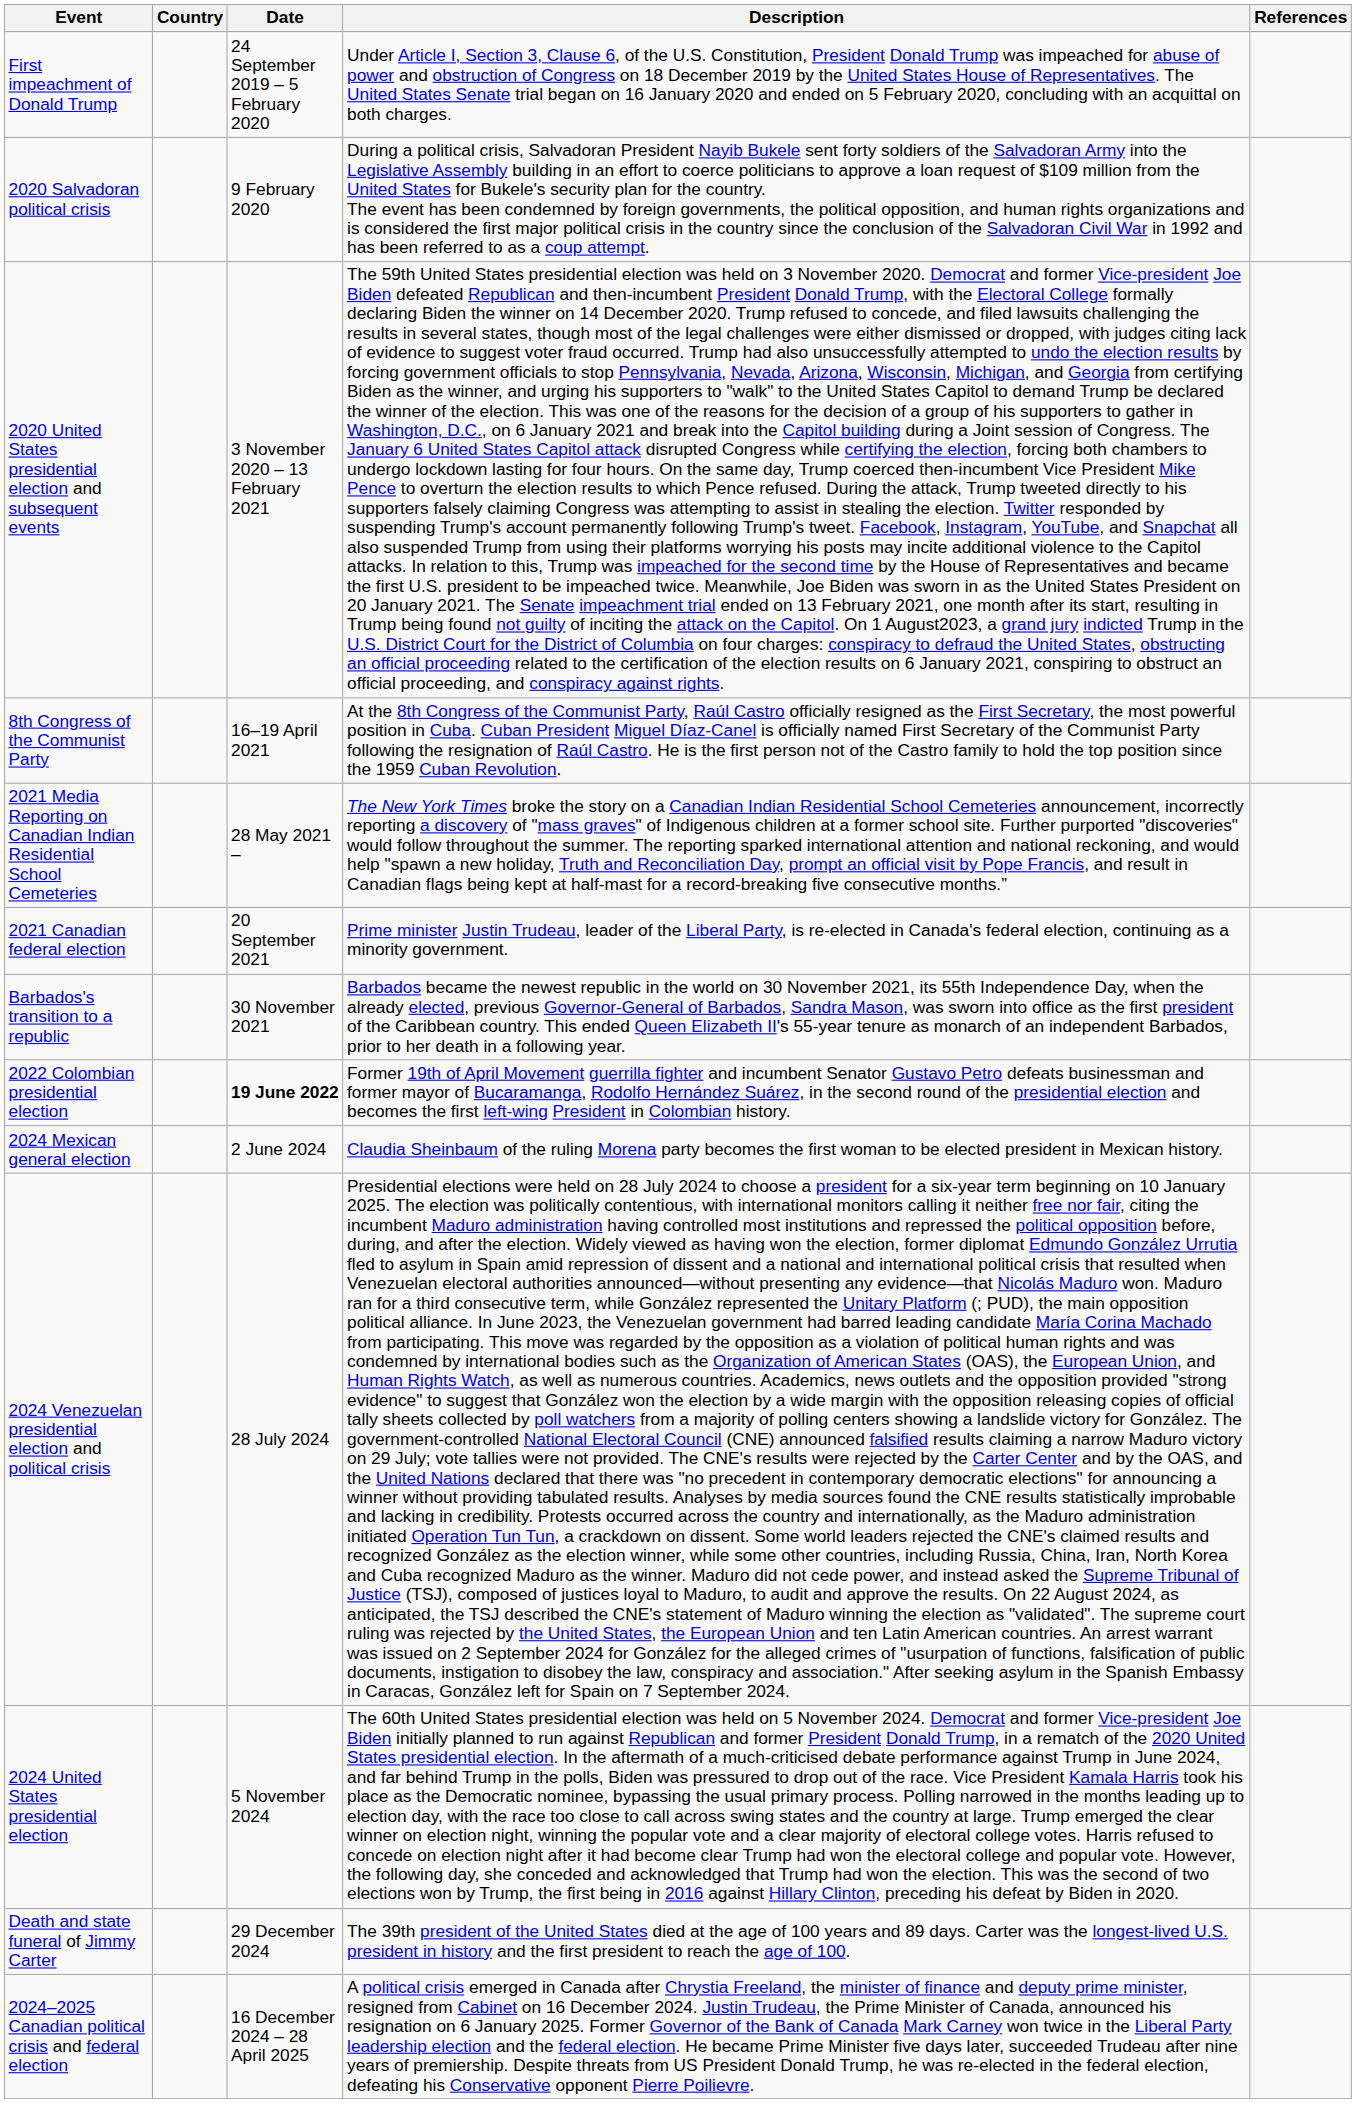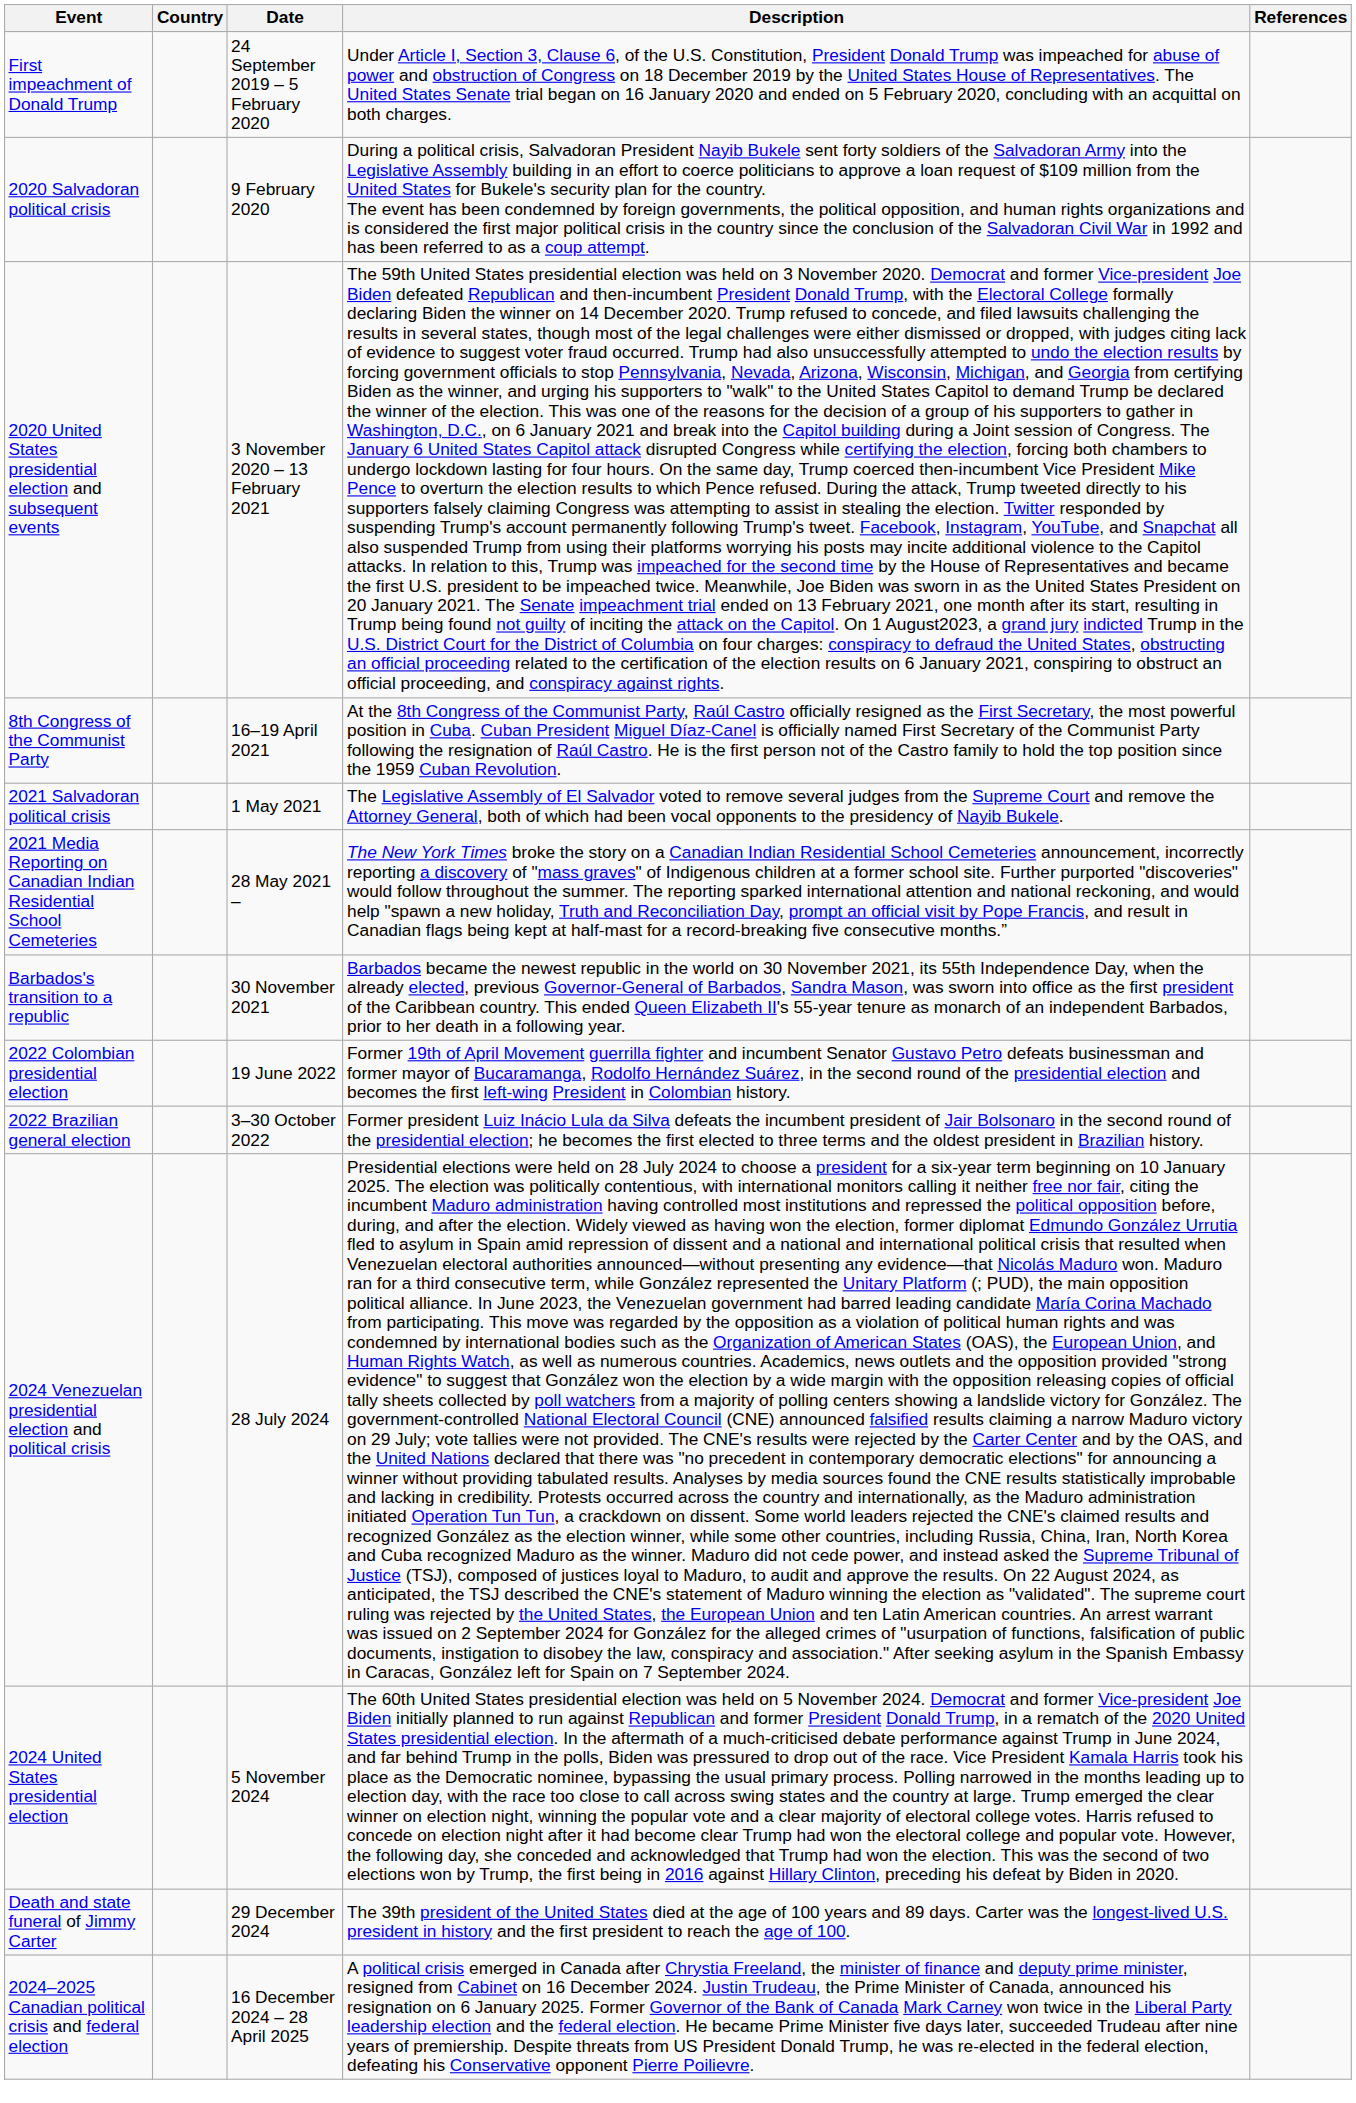+ row: 2021 Salvadoran political crisis | 1 May 2021 | The Legislative Assembly of El Salvador voted to remove several judges from the Supreme Court and remove the Attorney General, both of which had been vocal opponents to the presidency of Nayib Bukele.
- row: 2021 Canadian federal election | 20 September 2021 | Prime minister Justin Trudeau, leader of the Liberal Party, is re-elected in Canada's federal election, continuing as a minority government.
2022 Colombian presidential election | Date: bold -> normal
+ row: 2022 Brazilian general election | 3–30 October 2022 | Former president Luiz Inácio Lula da Silva defeats the incumbent president of Jair Bolsonaro in the second round of the presidential election; he becomes the first elected to three terms and the oldest president in Brazilian history.
- row: 2024 Mexican general election | 2 June 2024 | Claudia Sheinbaum of the ruling Morena party becomes the first woman to be elected president in Mexican history.
